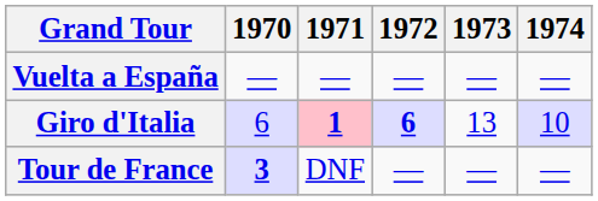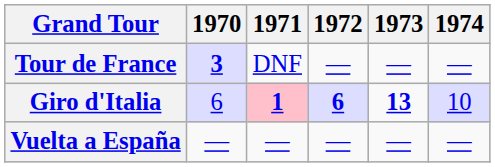rows swapped: Vuelta a España <-> Tour de France
Giro d'Italia | 1973: normal -> bold
